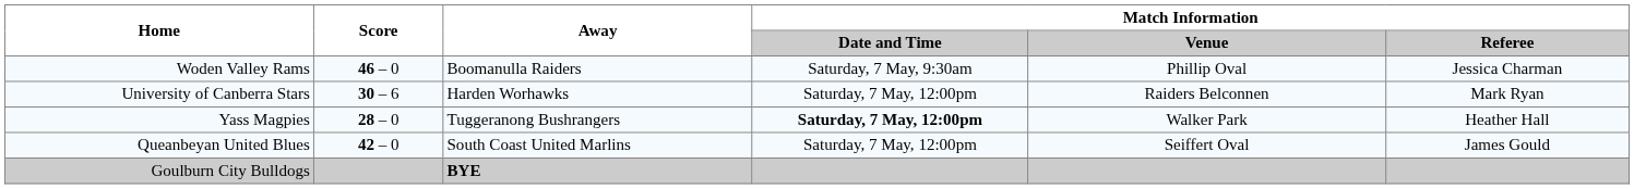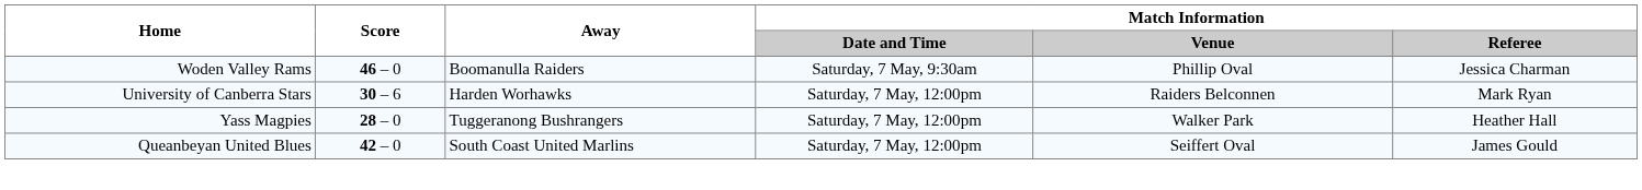Yass Magpies | Match Information / Date and Time: bold -> normal
- row: Goulburn City Bulldogs | BYE
